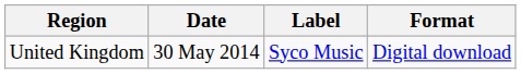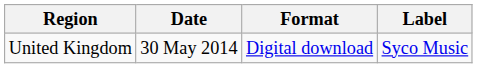columns swapped: Format <-> Label
